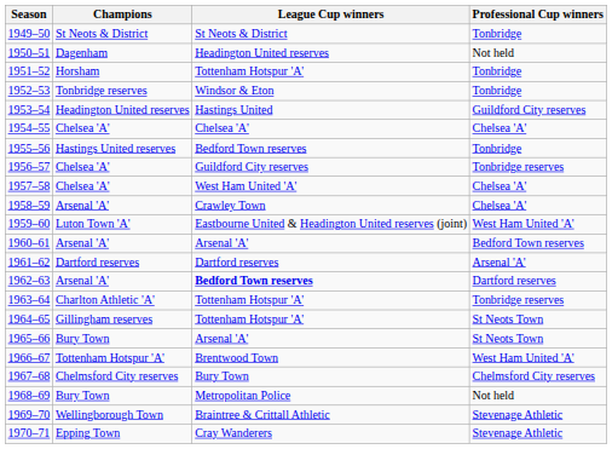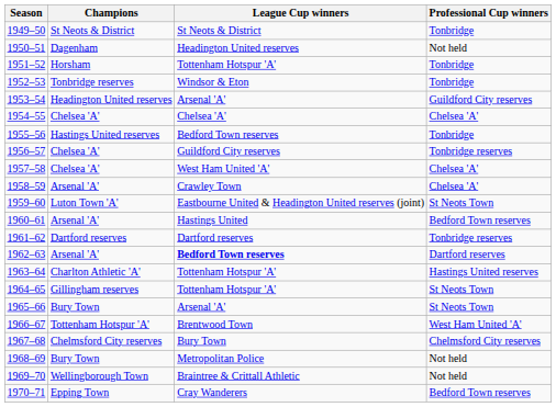1953–54 | League Cup winners: Hastings United -> Arsenal 'A'
1959–60 | Professional Cup winners: West Ham United 'A' -> St Neots Town
1960–61 | League Cup winners: Arsenal 'A' -> Hastings United
1961–62 | Professional Cup winners: Arsenal 'A' -> Tonbridge reserves
1963–64 | Professional Cup winners: Tonbridge reserves -> Hastings United reserves
1969–70 | Professional Cup winners: Stevenage Athletic -> Not held
1970–71 | Professional Cup winners: Stevenage Athletic -> Bedford Town reserves
